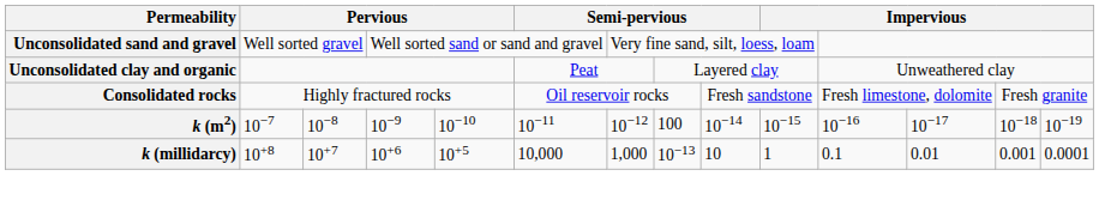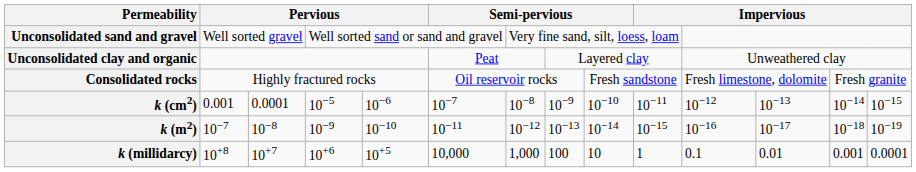+ row: k (cm2) | 0.001 | 0.0001 | 10−5 | 10−6 | 10−7 | 10−8 | 10−9 | 10−10 | 10−11 | 10−12 | 10−13 | 10−14 | 10−15
k (m2) | column 8: 100 -> 10−13
k (millidarcy) | column 8: 10−13 -> 100
